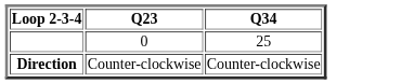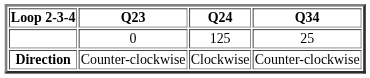+ column: Q24 | 125 | Clockwise
